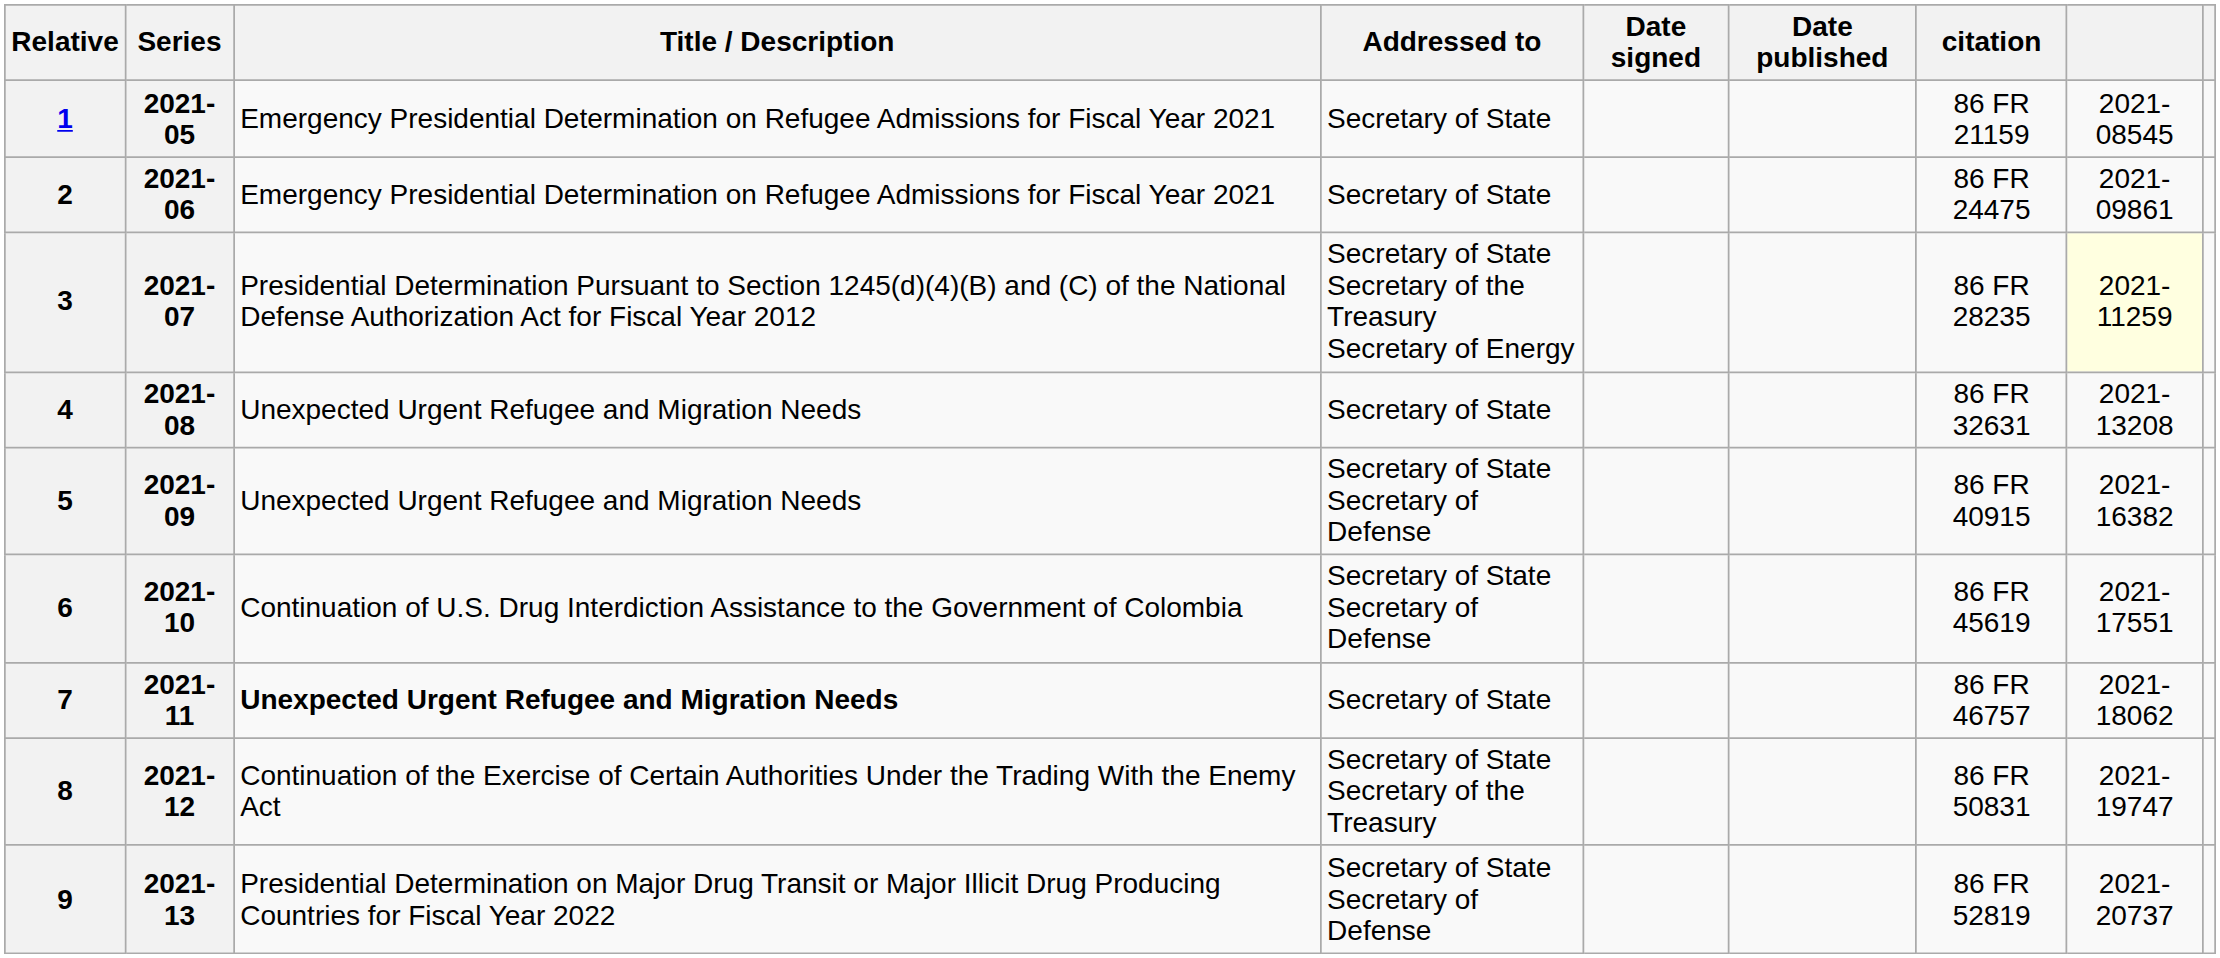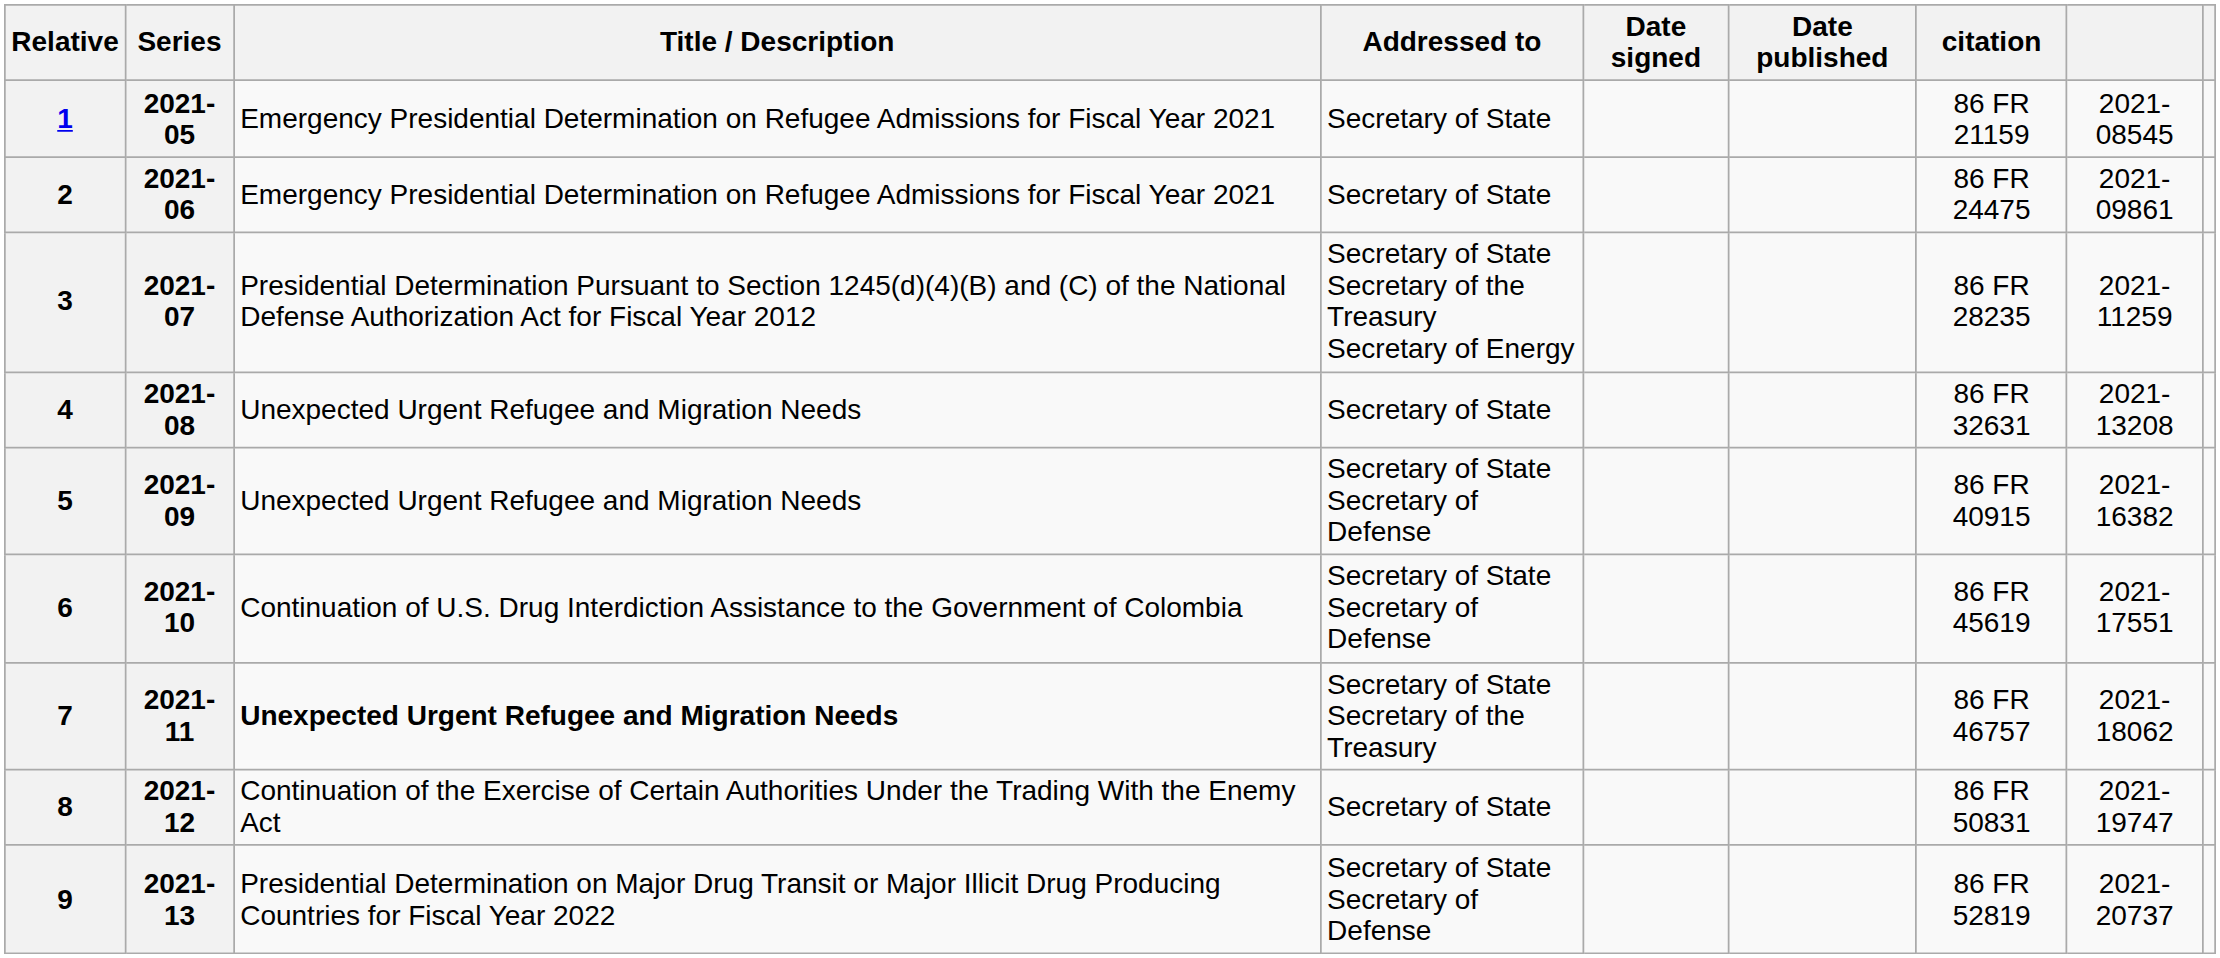3 | column 8: lightyellow background -> no background
7 | Addressed to: Secretary of State -> Secretary of State Secretary of the Treasury
8 | Addressed to: Secretary of State Secretary of the Treasury -> Secretary of State
